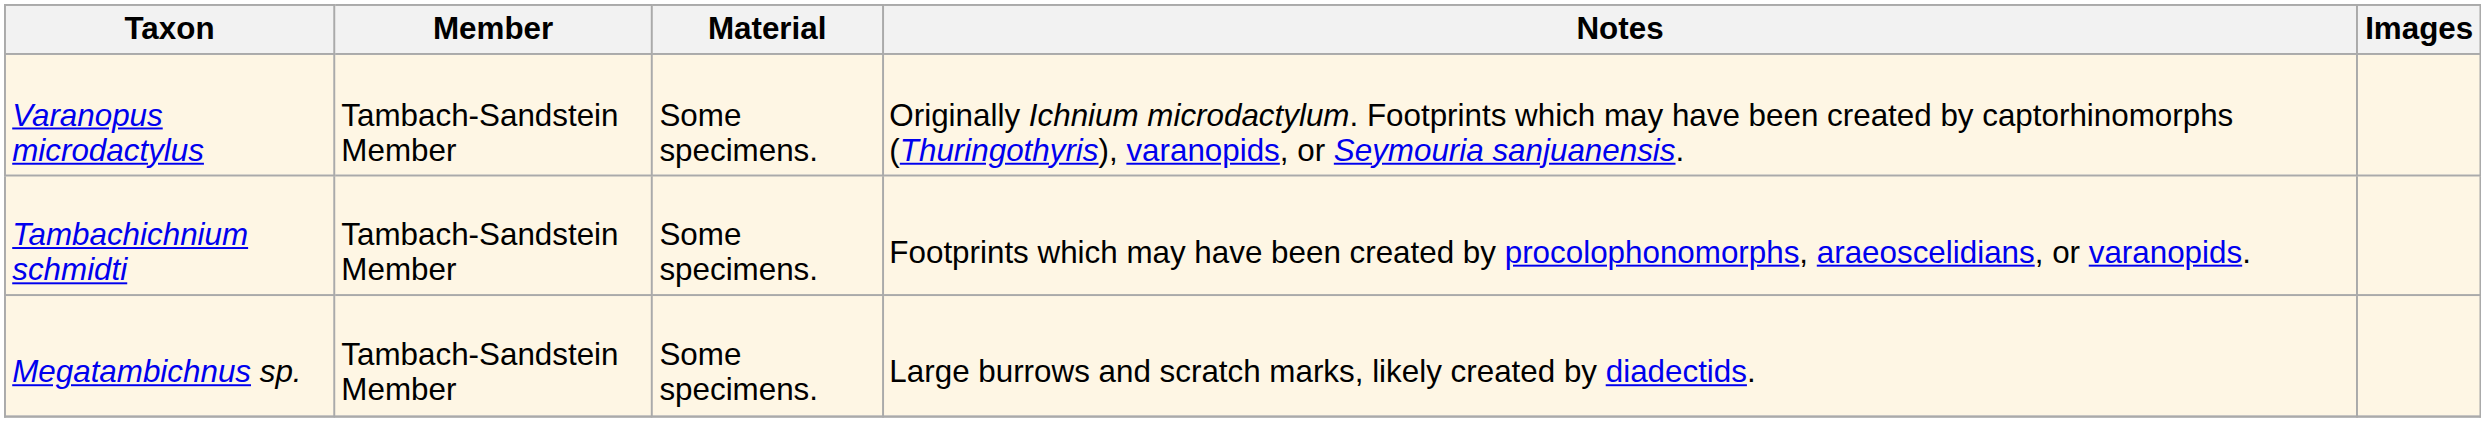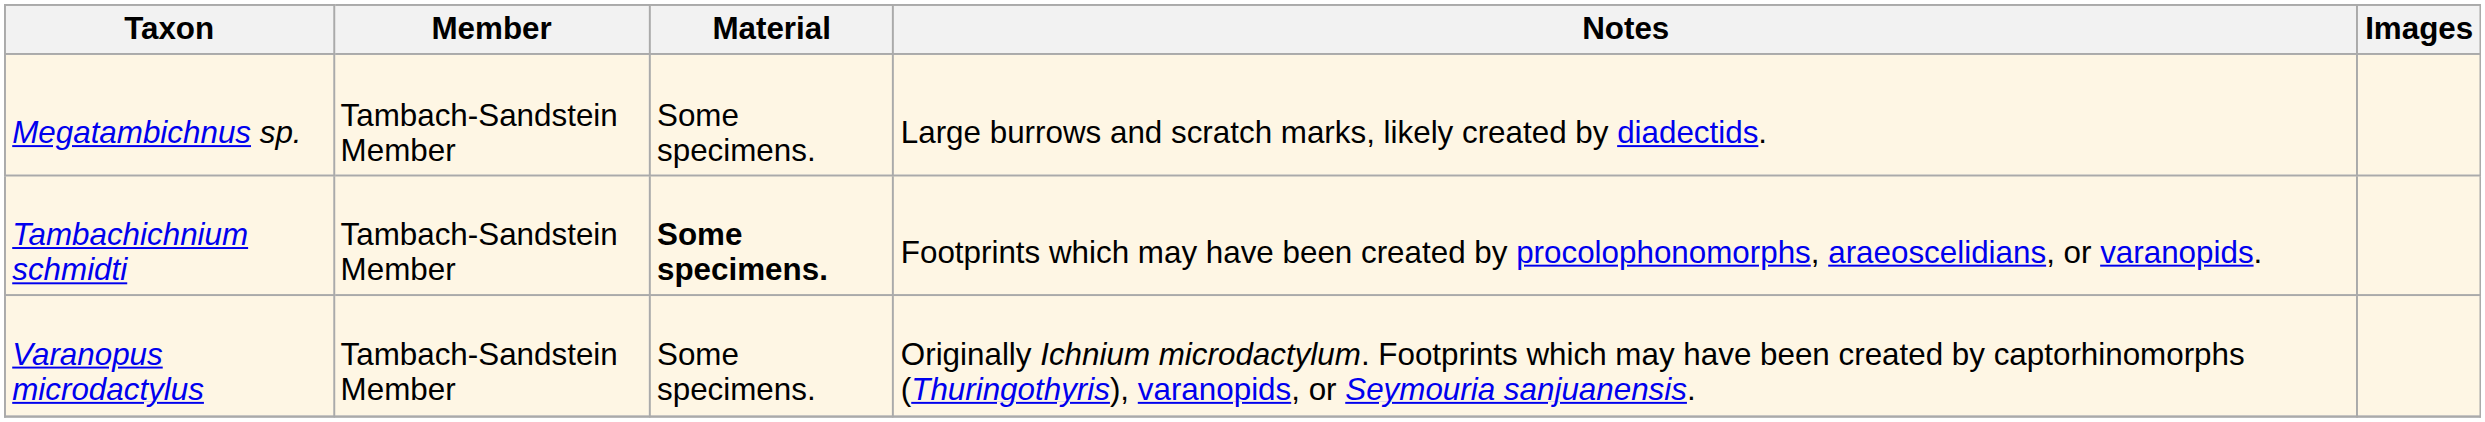rows swapped: Megatambichnus sp. <-> Varanopus microdactylus
Tambachichnium schmidti | Material: normal -> bold
